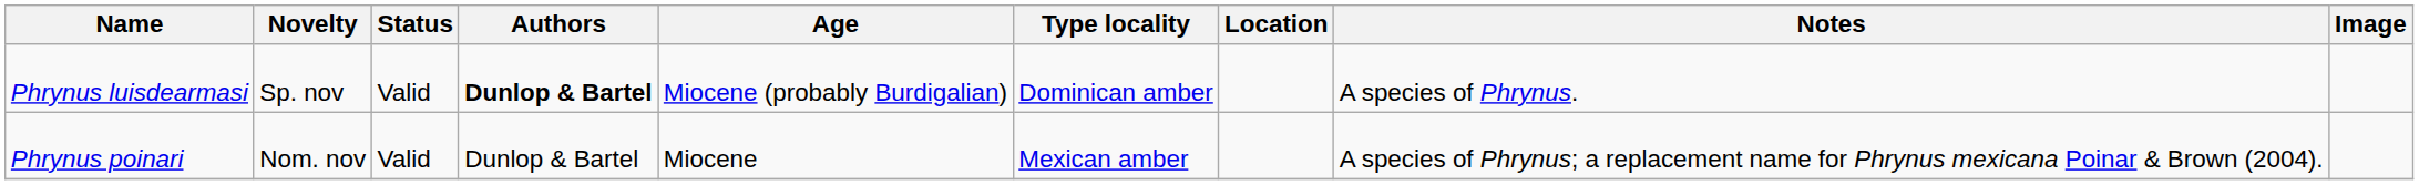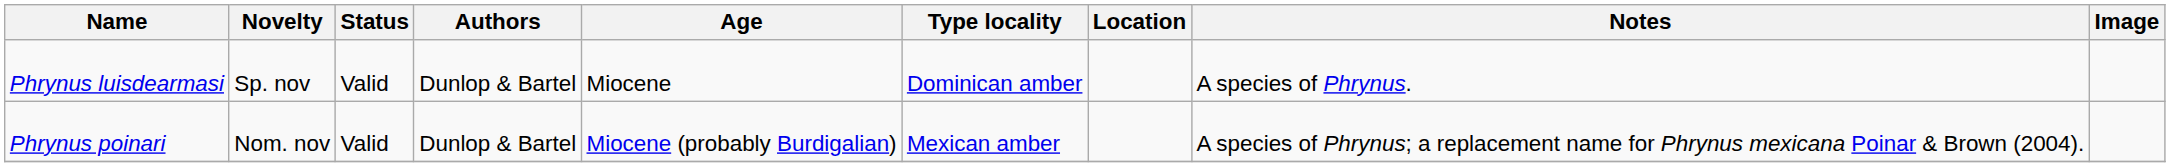Phrynus luisdearmasi | Authors: bold -> normal
Phrynus luisdearmasi | Age: Miocene (probably Burdigalian) -> Miocene
Phrynus poinari | Age: Miocene -> Miocene (probably Burdigalian)
